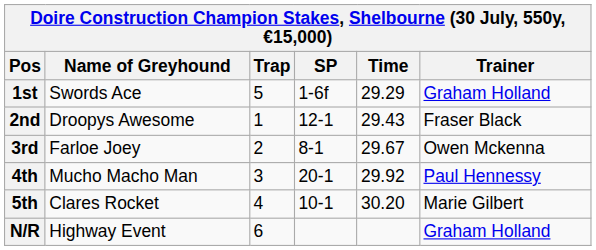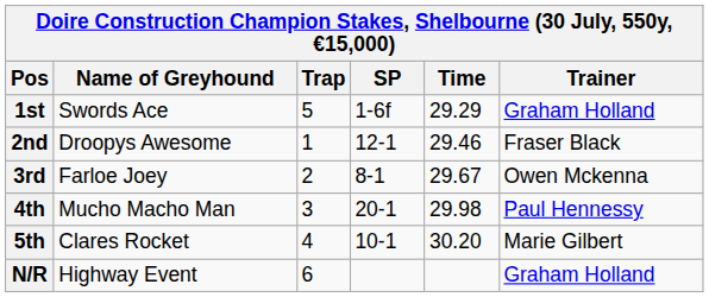2nd | Time: 29.43 -> 29.46
4th | Time: 29.92 -> 29.98
